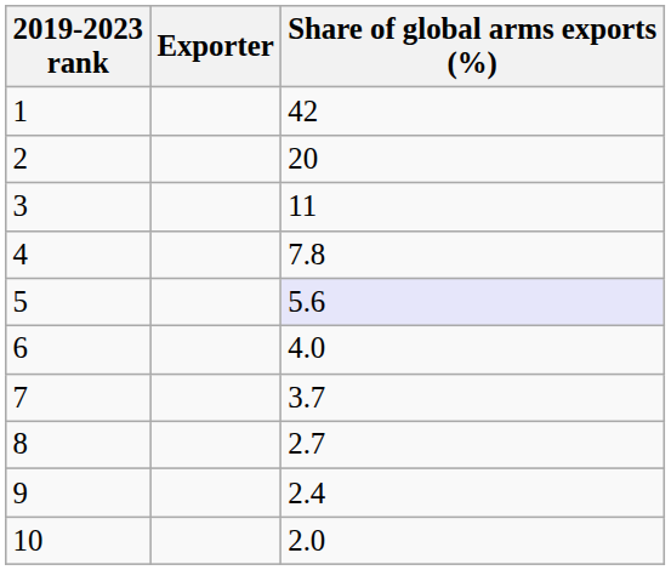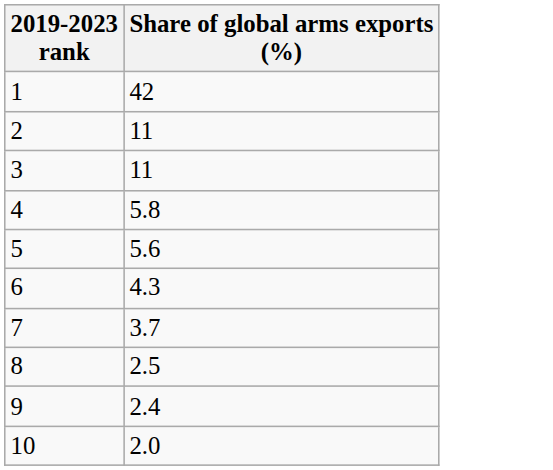- column: Exporter
2 | Share of global arms exports (%): 20 -> 11
4 | Share of global arms exports (%): 7.8 -> 5.8
5 | Share of global arms exports (%): lavender background -> no background
6 | Share of global arms exports (%): 4.0 -> 4.3
8 | Share of global arms exports (%): 2.7 -> 2.5
